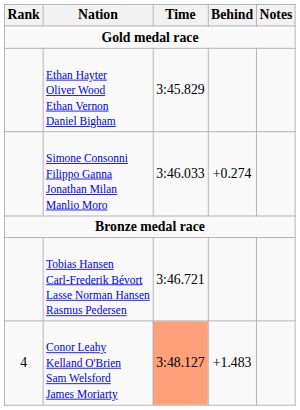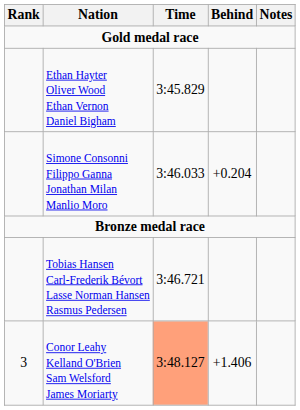Simone Consonni Filippo Ganna Jonathan Milan Manlio Moro | Behind: +0.274 -> +0.204
Conor Leahy Kelland O'Brien Sam Welsford James Moriarty | Rank: 4 -> 3
Conor Leahy Kelland O'Brien Sam Welsford James Moriarty | Behind: +1.483 -> +1.406
